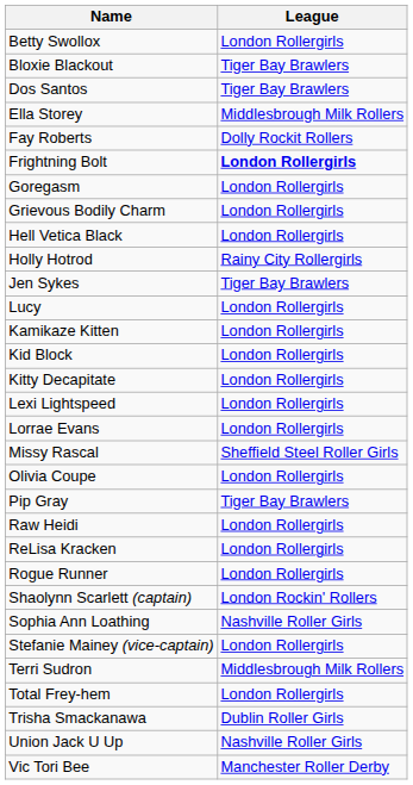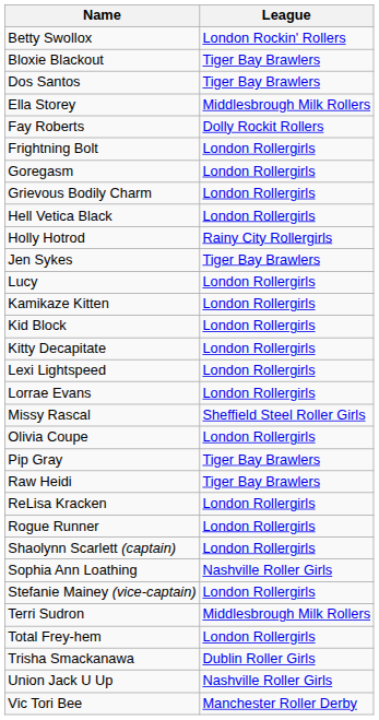Betty Swollox | League: London Rollergirls -> London Rockin' Rollers
Frightning Bolt | League: bold -> normal
Raw Heidi | League: London Rollergirls -> Tiger Bay Brawlers
Shaolynn Scarlett (captain) | League: London Rockin' Rollers -> London Rollergirls
